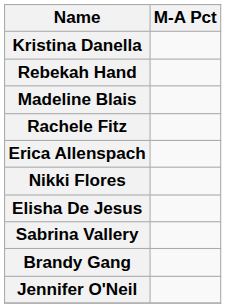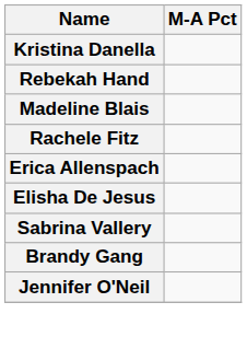- row: Nikki Flores
